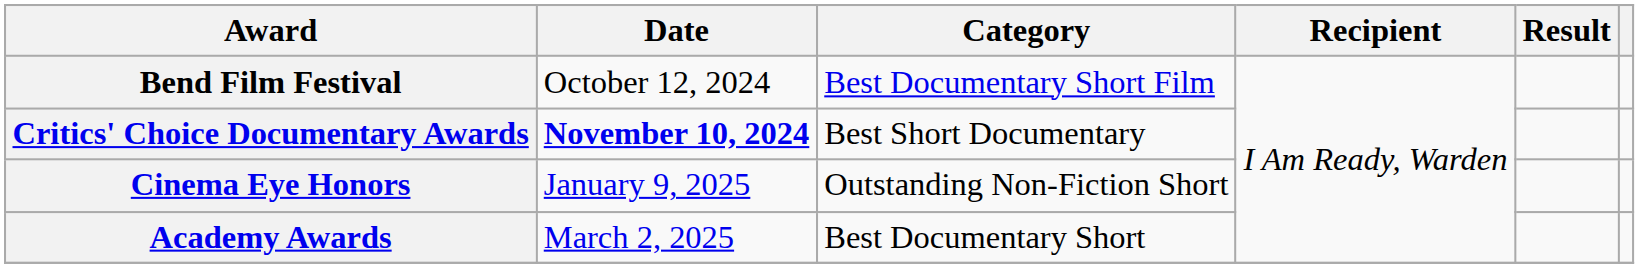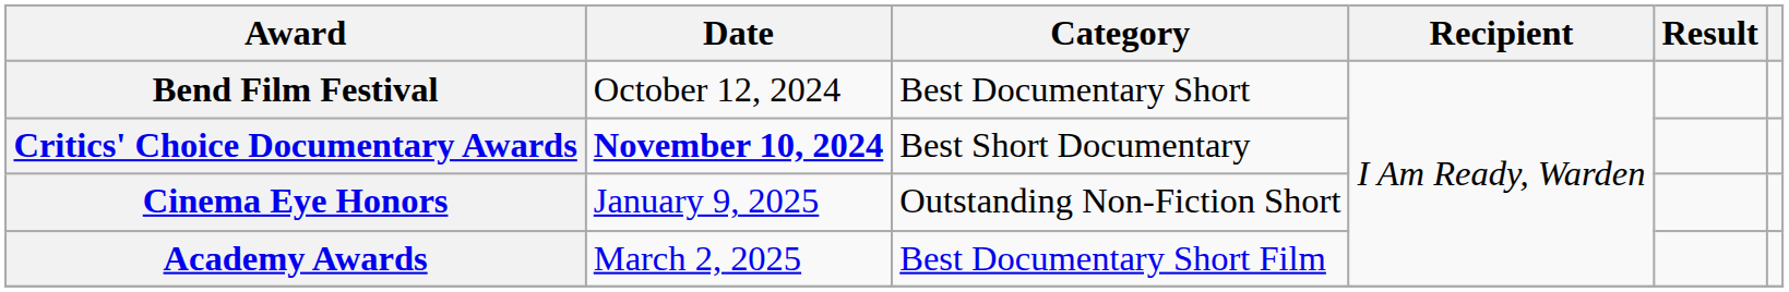Bend Film Festival | Category: Best Documentary Short Film -> Best Documentary Short
Academy Awards | Category: Best Documentary Short -> Best Documentary Short Film
